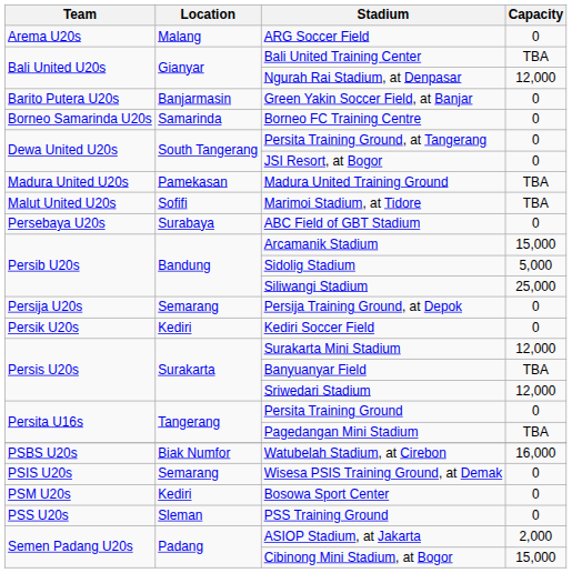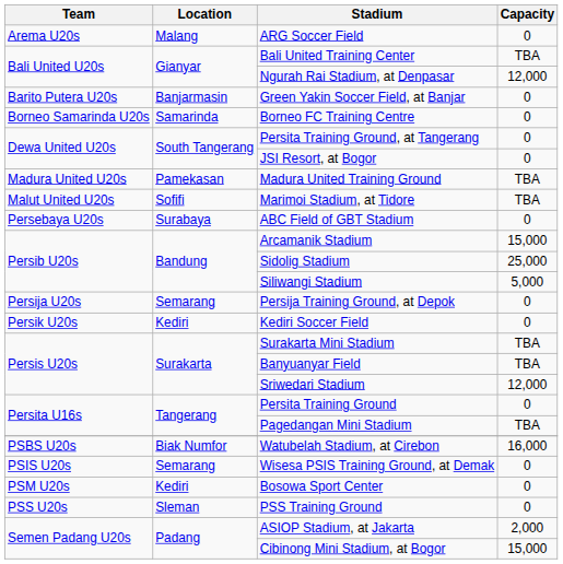Sidolig Stadium | Capacity: 5,000 -> 25,000
Siliwangi Stadium | Capacity: 25,000 -> 5,000
Surakarta Mini Stadium | Capacity: 12,000 -> TBA
